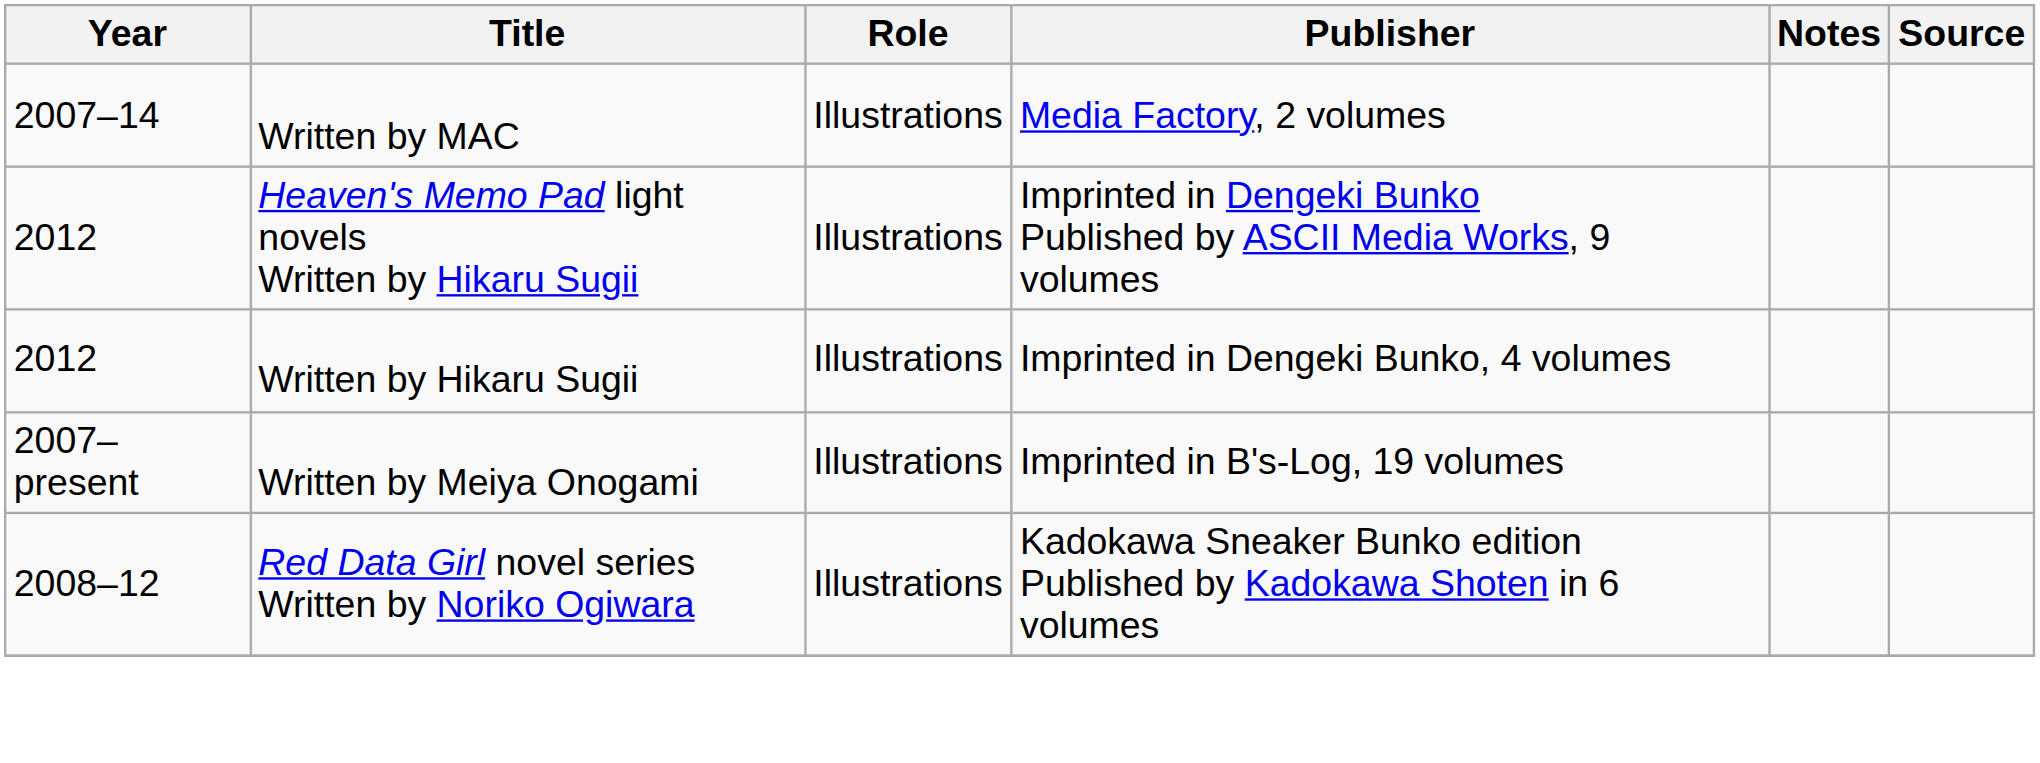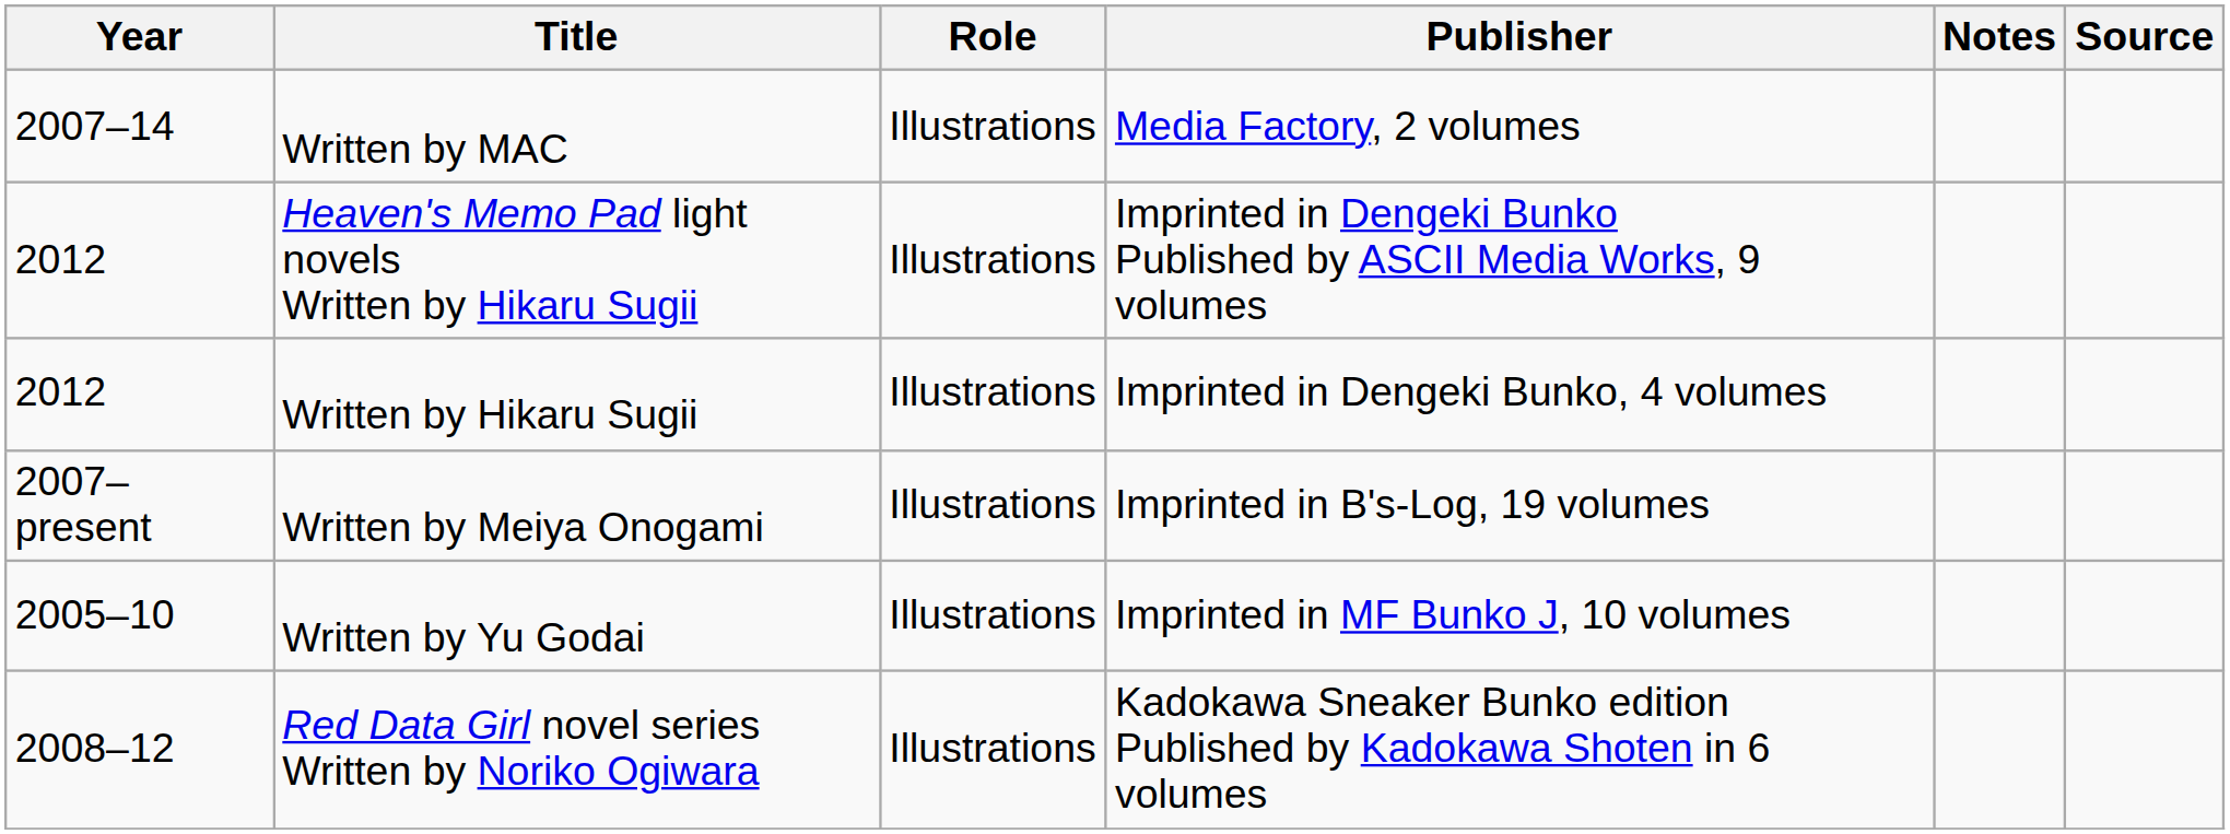+ row: 2005–10 | Written by Yu Godai | Illustrations | Imprinted in MF Bunko J, 10 volumes
